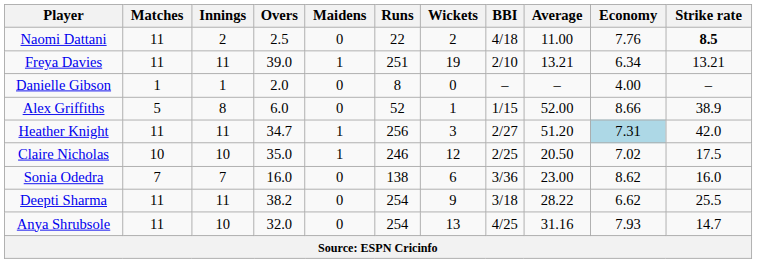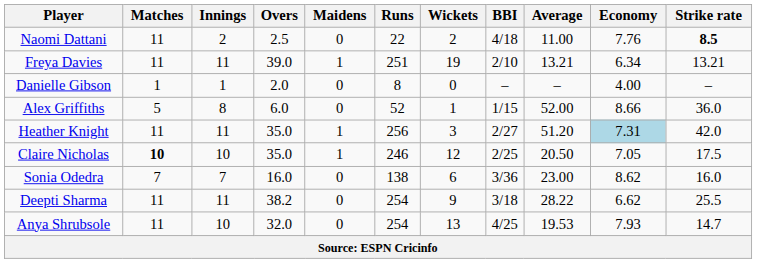Alex Griffiths | Strike rate: 38.9 -> 36.0
Heather Knight | Overs: 34.7 -> 35.0
Claire Nicholas | Matches: normal -> bold
Claire Nicholas | Economy: 7.02 -> 7.05
Anya Shrubsole | Average: 31.16 -> 19.53
